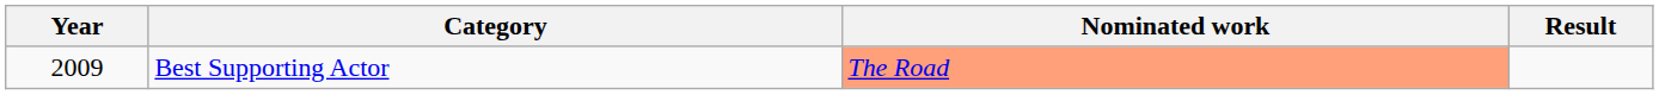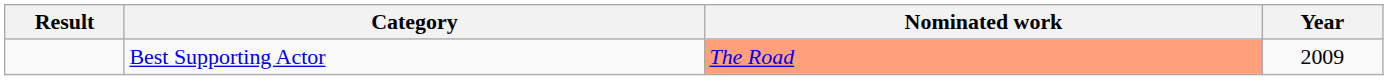columns swapped: Year <-> Result
